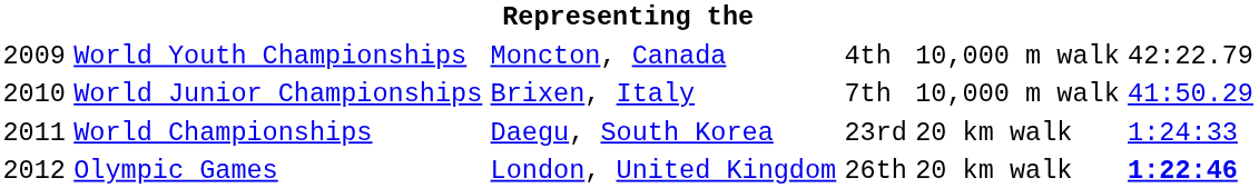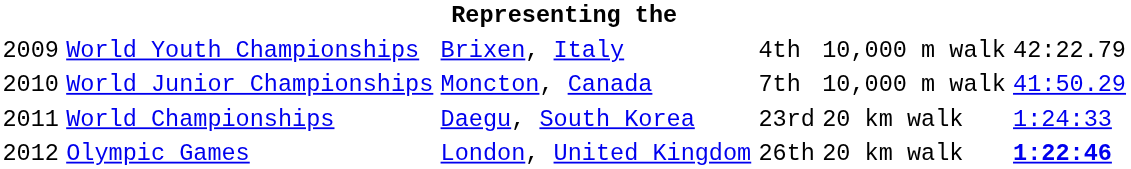World Youth Championships | column 3: Moncton, Canada -> Brixen, Italy
World Junior Championships | column 3: Brixen, Italy -> Moncton, Canada
